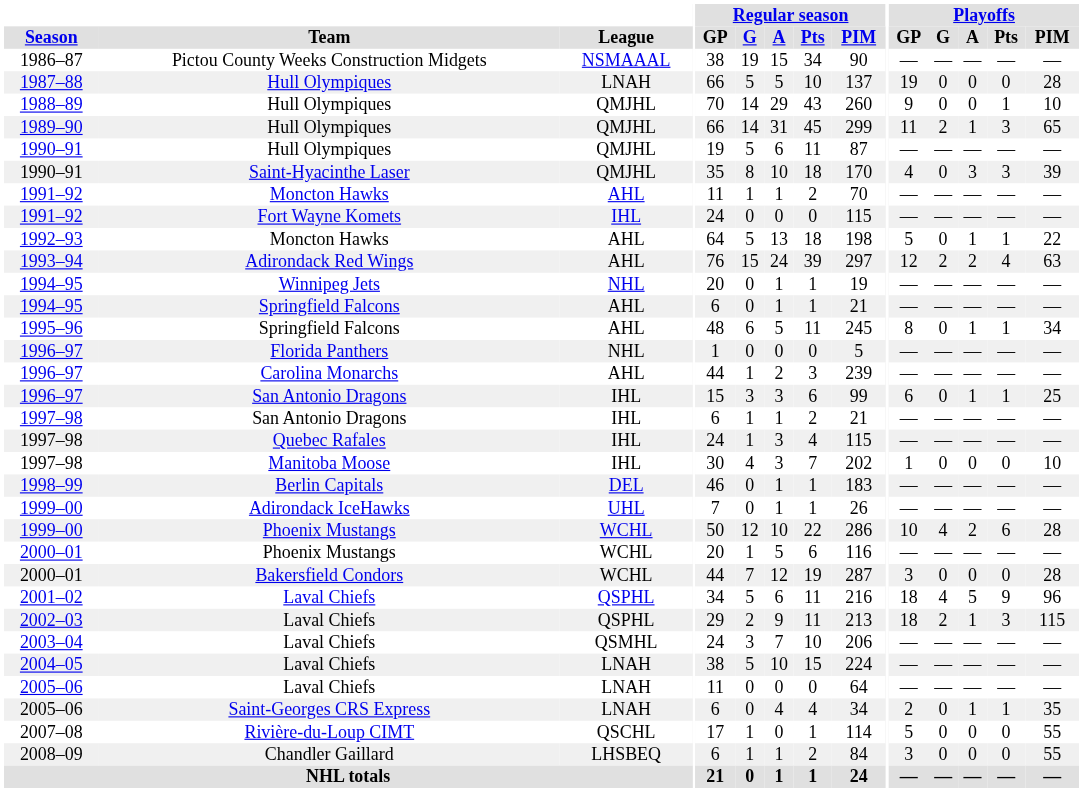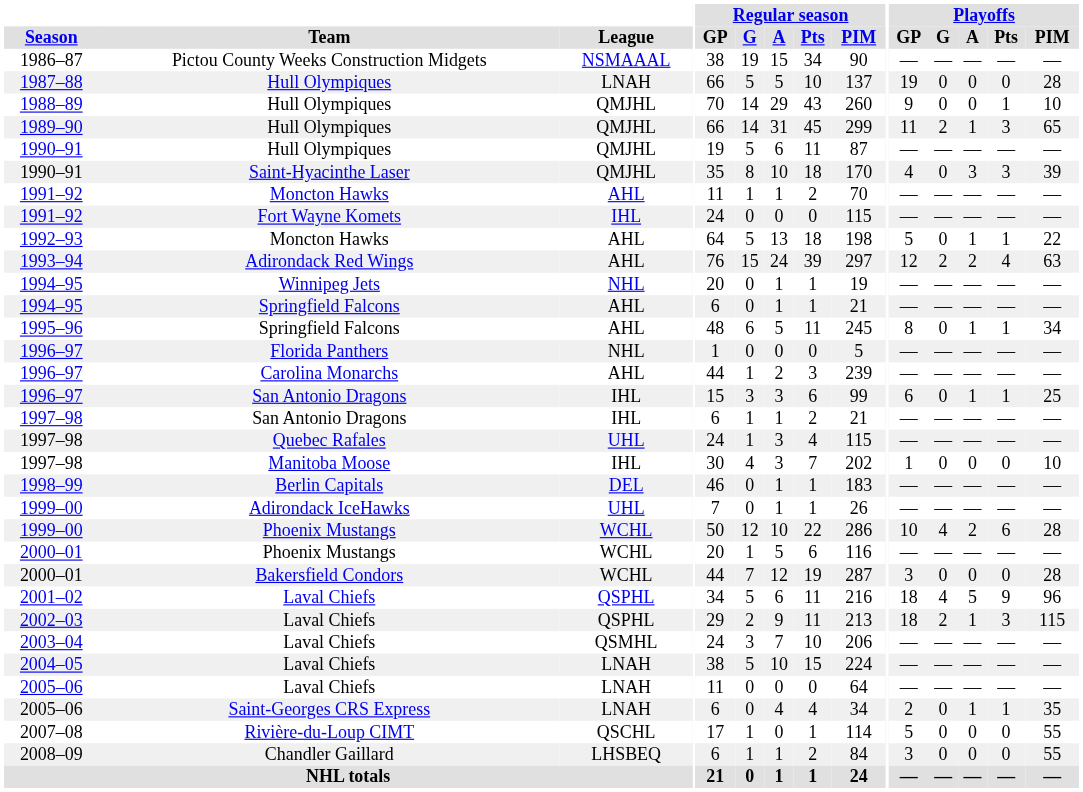1997–98 / Quebec Rafales | League: IHL -> UHL
